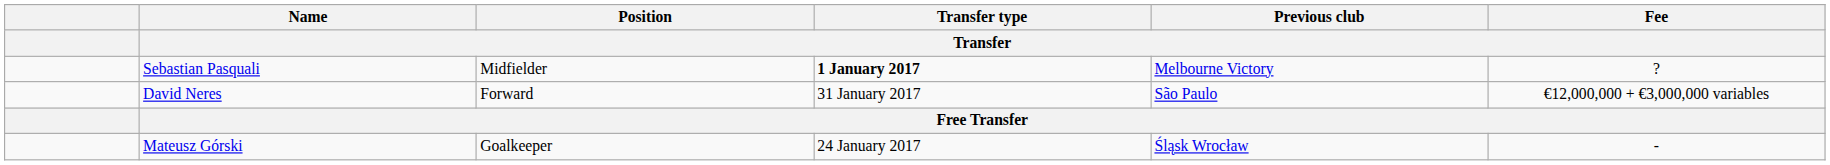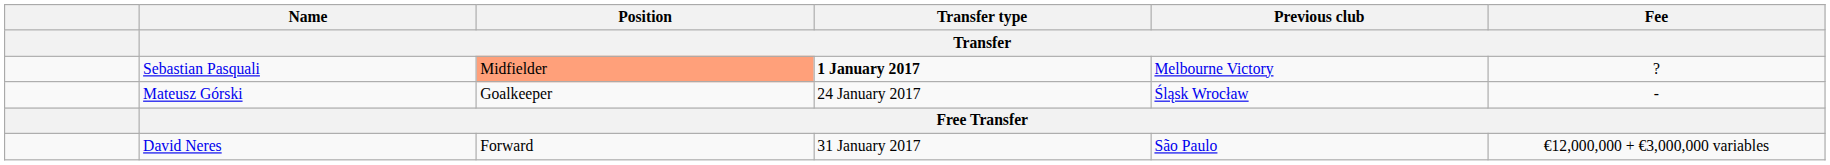Sebastian Pasquali | Position / Transfer: no background -> lightsalmon background
rows swapped: David Neres <-> Mateusz Górski
